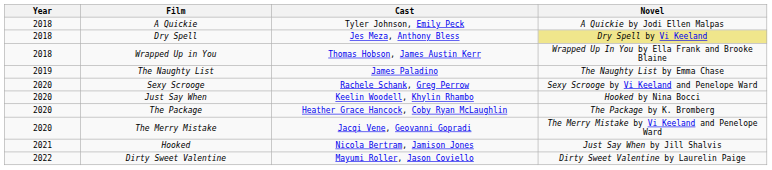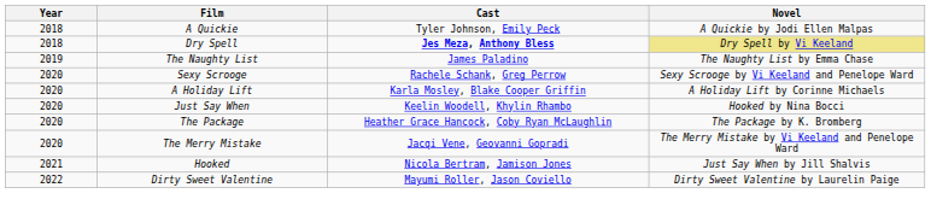Dry Spell | Cast: normal -> bold
- row: 2018 | Wrapped Up in You | Thomas Hobson, James Austin Kerr | Wrapped Up In You by Ella Frank and Brooke Blaine
+ row: 2020 | A Holiday Lift | Karla Mosley, Blake Cooper Griffin | A Holiday Lift by Corinne Michaels
